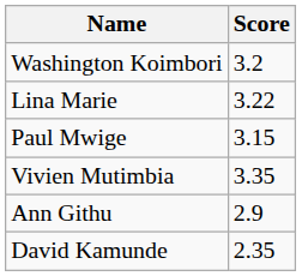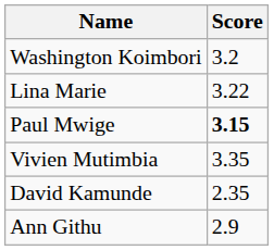Paul Mwige | Score: normal -> bold
rows swapped: David Kamunde <-> Ann Githu
